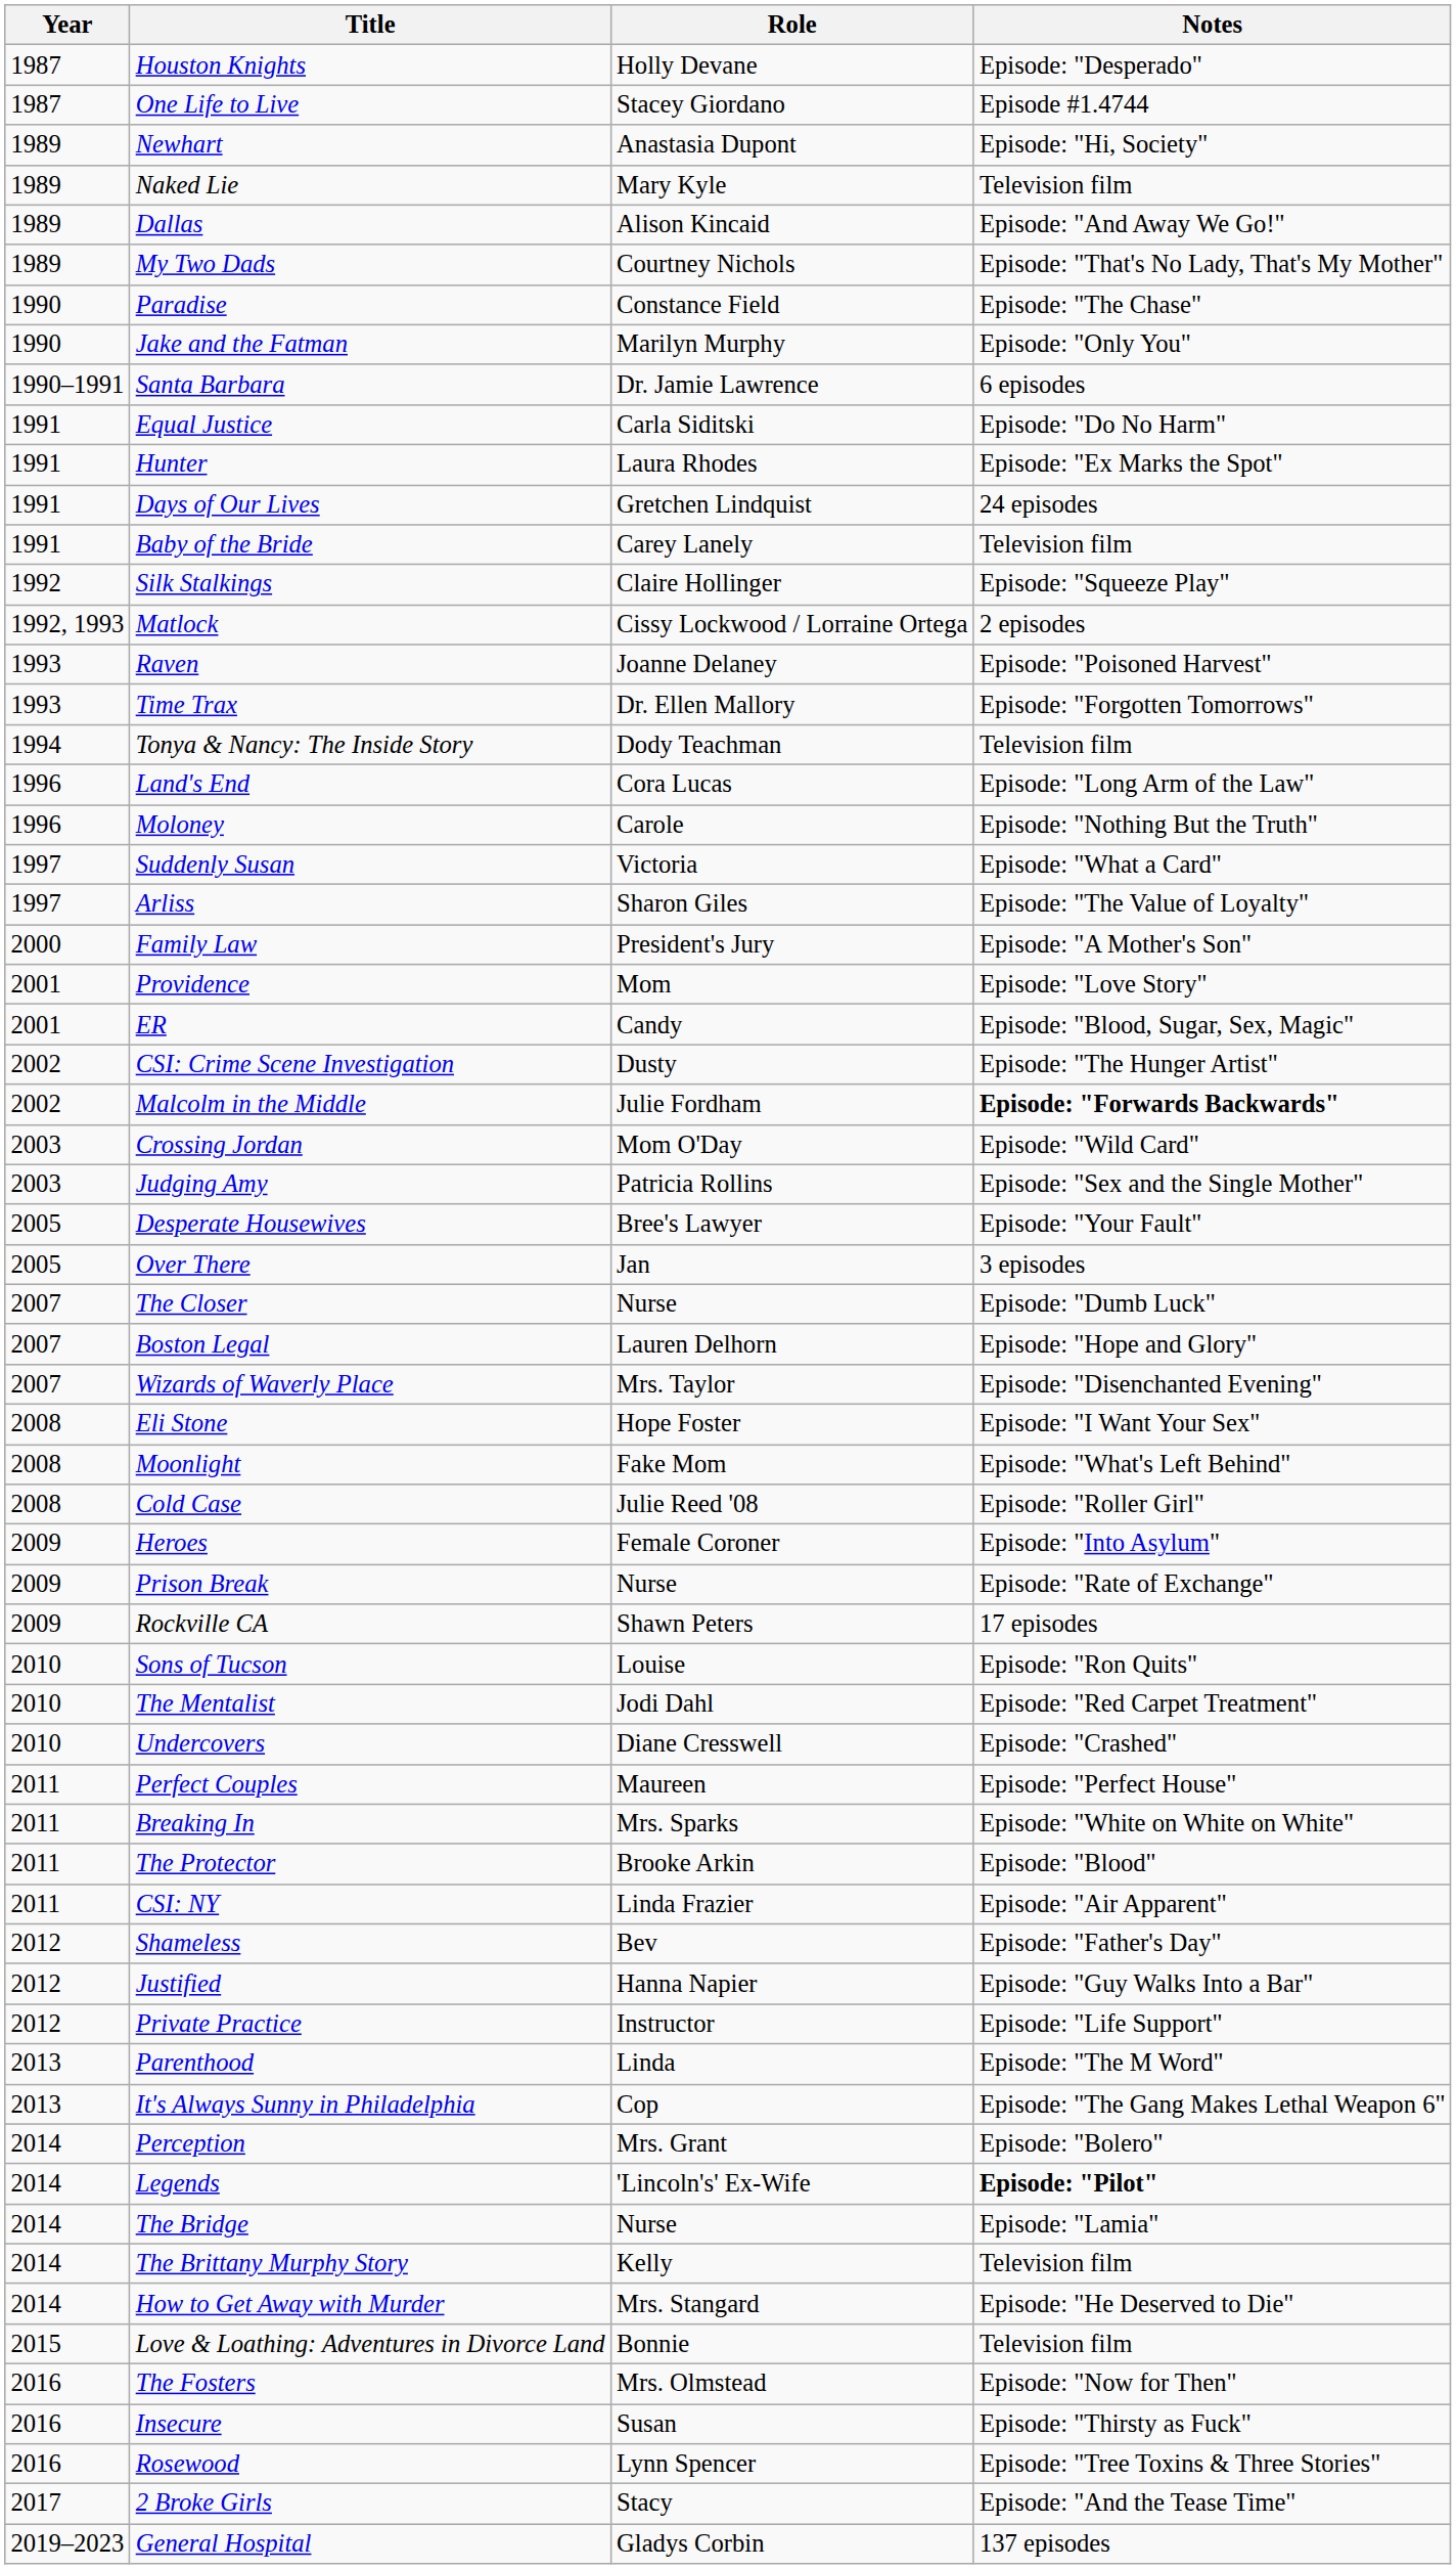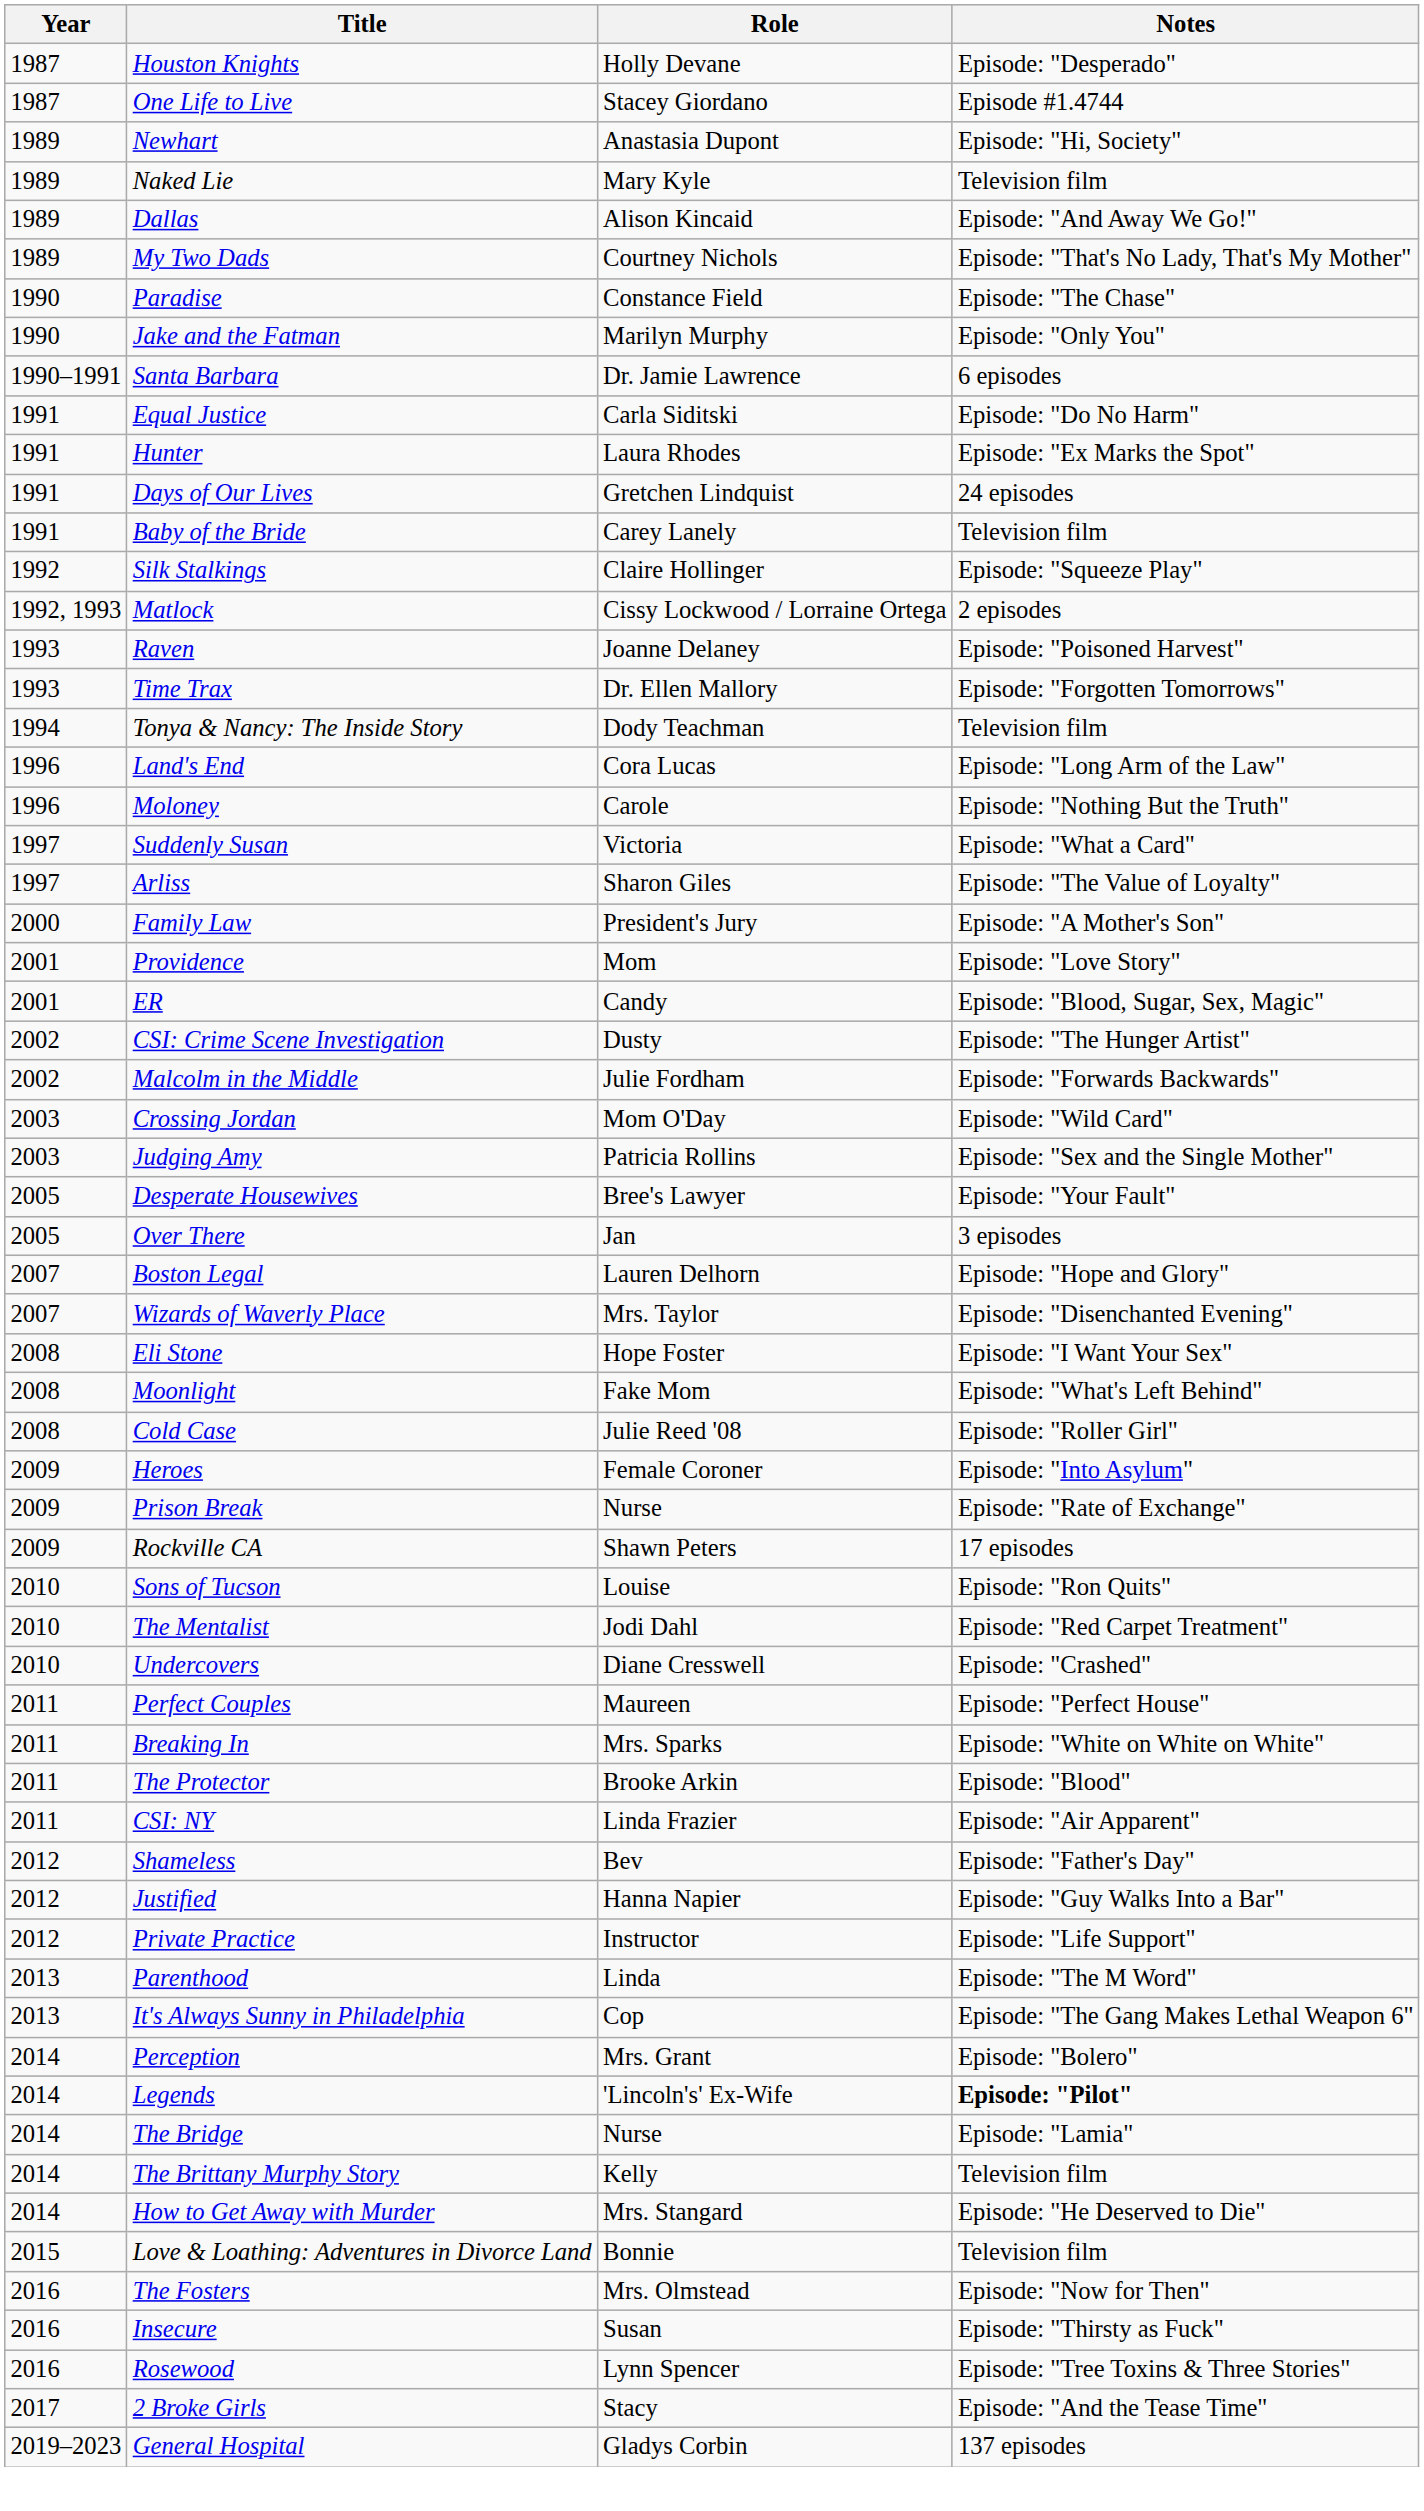Malcolm in the Middle | Notes: bold -> normal
- row: 2007 | The Closer | Nurse | Episode: "Dumb Luck"
